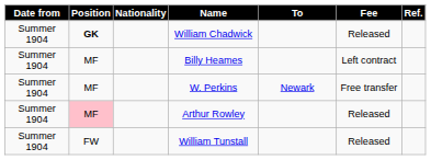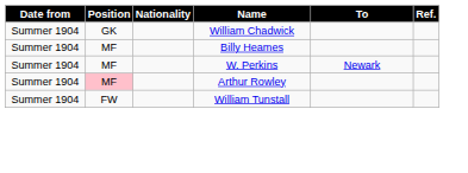- column: Fee | Released | Left contract | Free transfer | Released | Released
William Chadwick | Position: bold -> normal
